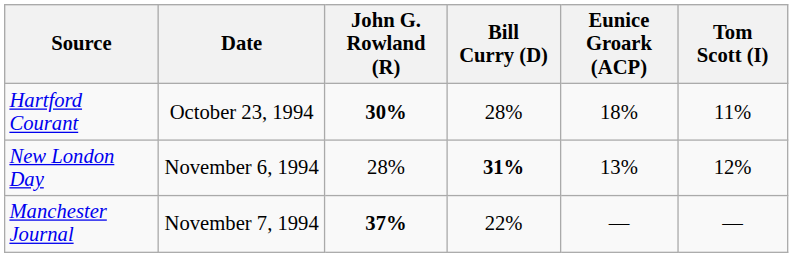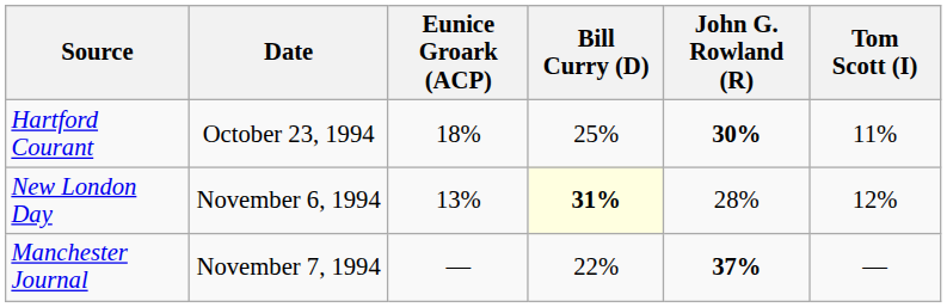columns swapped: John G. Rowland (R) <-> Eunice Groark (ACP)
Hartford Courant | Bill Curry (D): 28% -> 25%
New London Day | Bill Curry (D): no background -> lightyellow background
